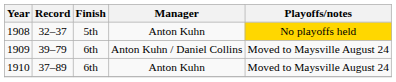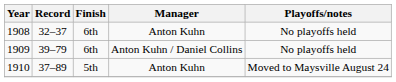1908 | Finish: 5th -> 6th
1908 | Playoffs/notes: gold background -> no background
1909 | Playoffs/notes: Moved to Maysville August 24 -> No playoffs held
1910 | Finish: 6th -> 5th
